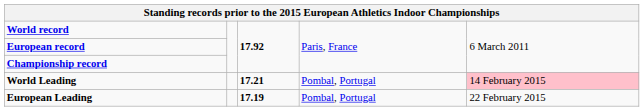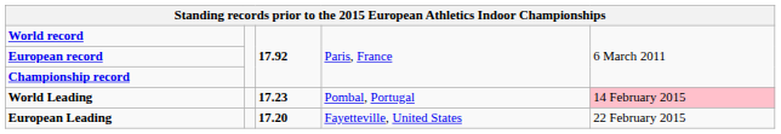World Leading | column 3: 17.21 -> 17.23
European Leading | column 3: 17.19 -> 17.20
European Leading | column 4: Pombal, Portugal -> Fayetteville, United States
